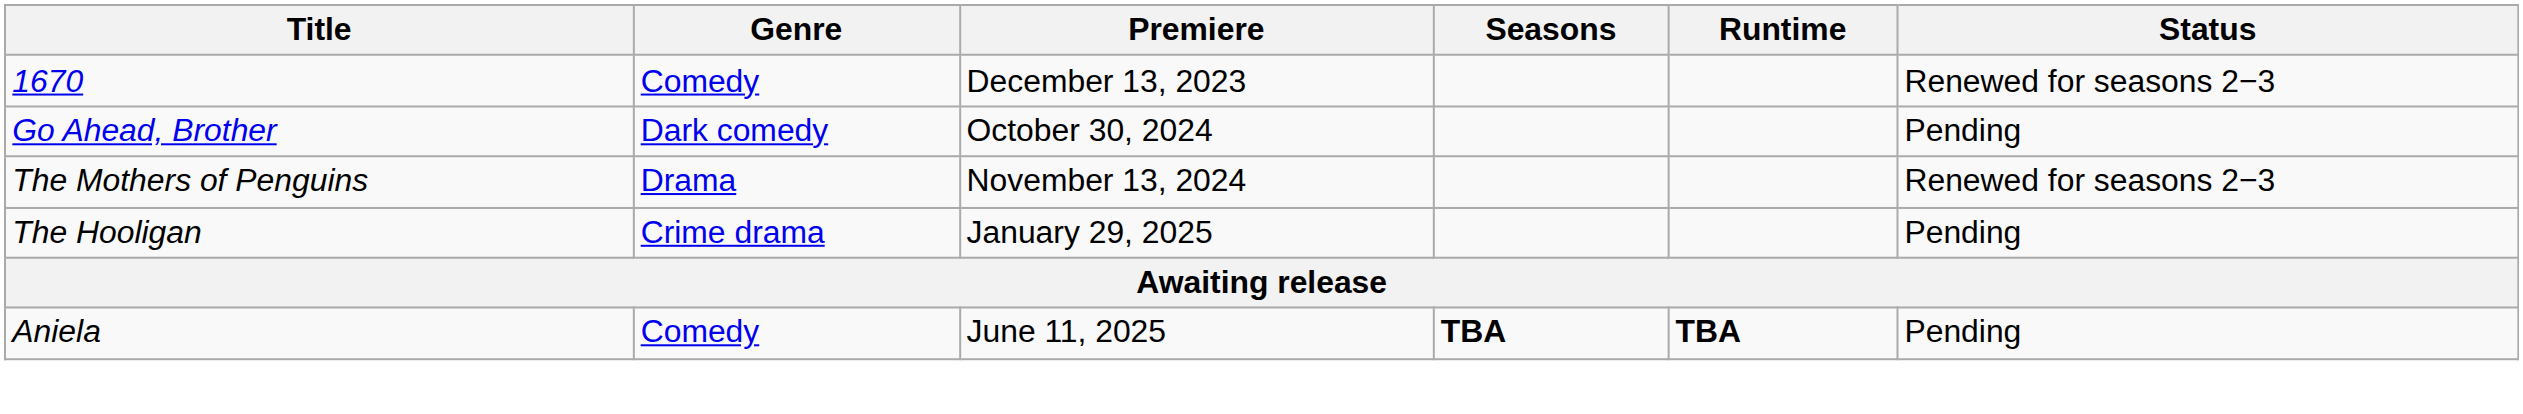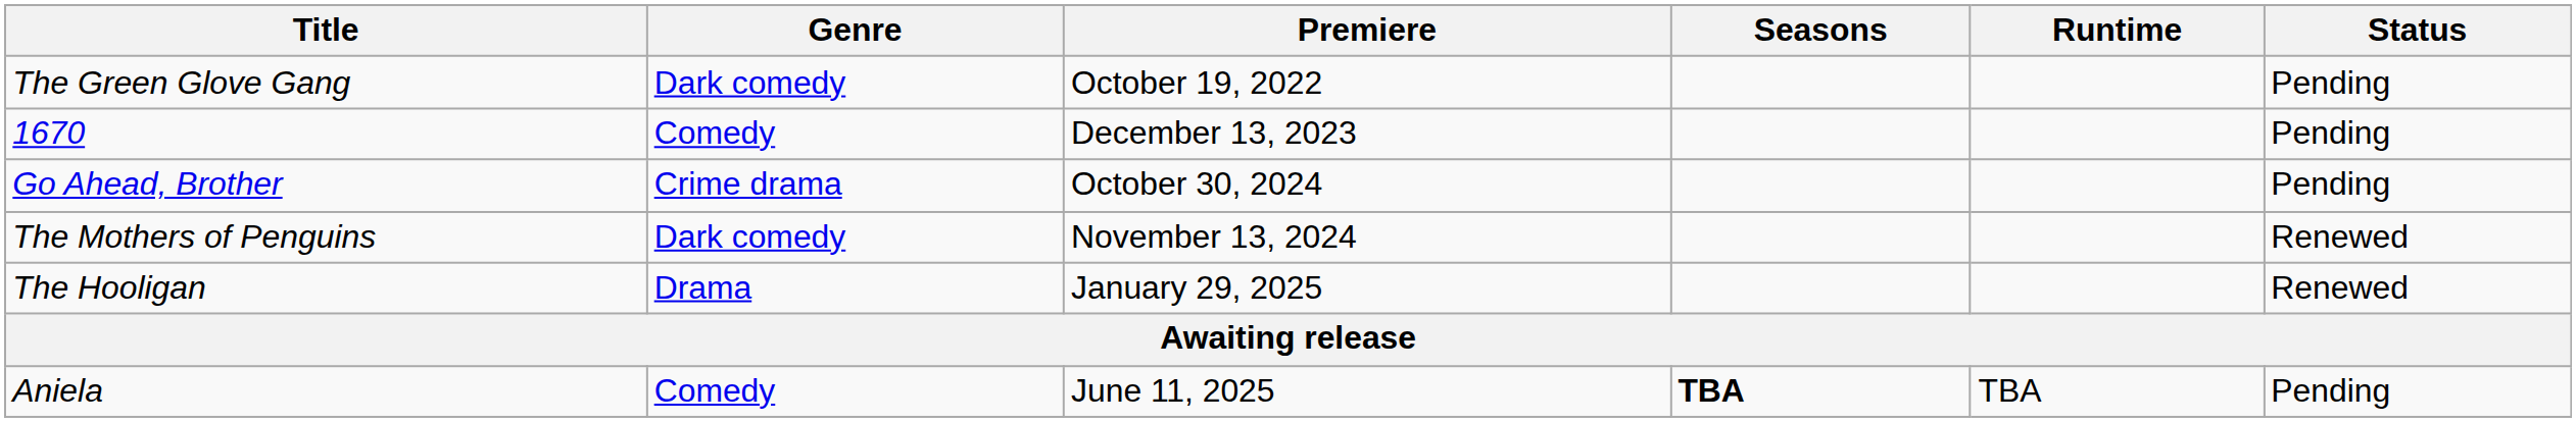+ row: The Green Glove Gang | Dark comedy | October 19, 2022 | Pending
1670 | Status: Renewed for seasons 2−3 -> Pending
Go Ahead, Brother | Genre: Dark comedy -> Crime drama
The Mothers of Penguins | Genre: Drama -> Dark comedy
The Mothers of Penguins | Status: Renewed for seasons 2−3 -> Renewed
The Hooligan | Genre: Crime drama -> Drama
The Hooligan | Status: Pending -> Renewed
Aniela | Runtime: bold -> normal
